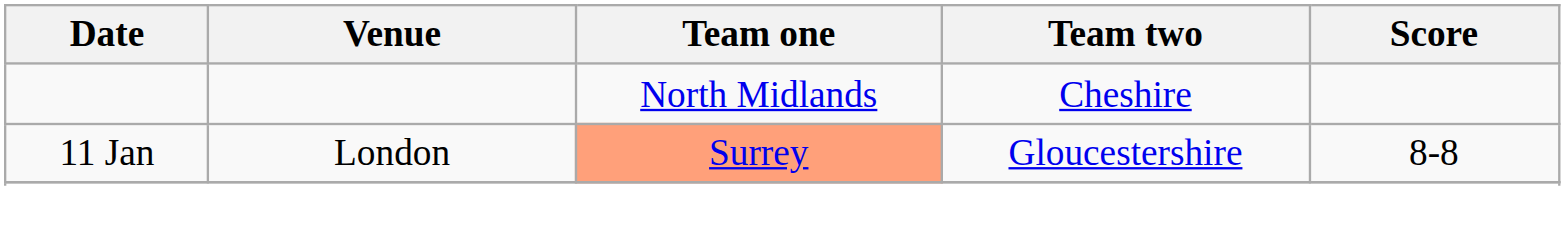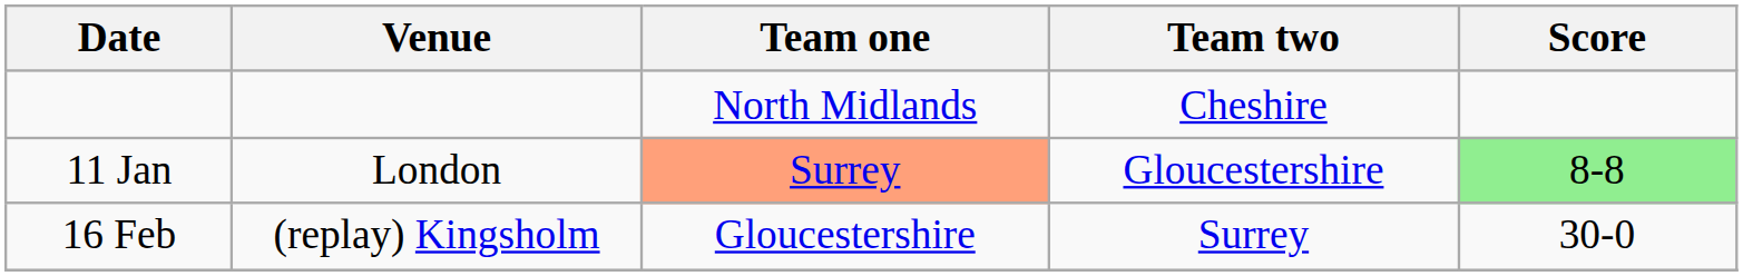11 Jan | Score: no background -> lightgreen background
+ row: 16 Feb | (replay) Kingsholm | Gloucestershire | Surrey | 30-0
